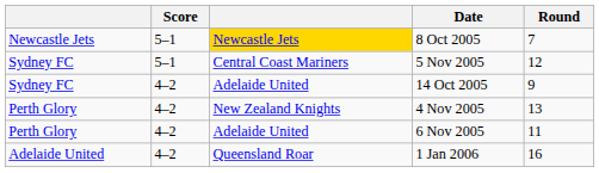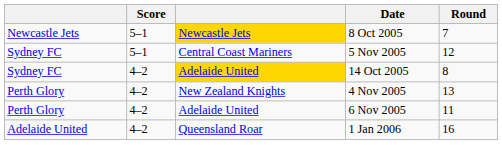14 Oct 2005 | column 3: no background -> gold background
14 Oct 2005 | Round: 9 -> 8
